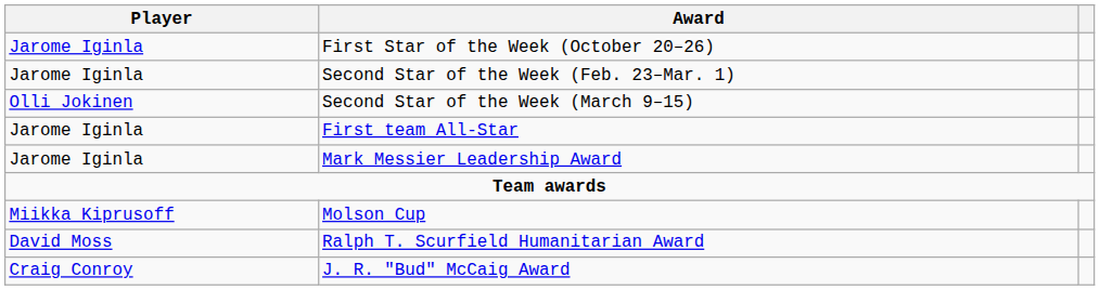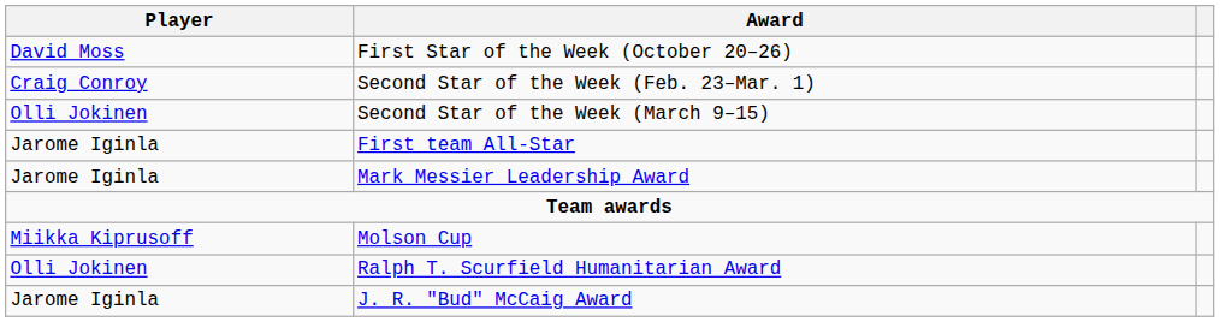First Star of the Week (October 20–26) | Player: Jarome Iginla -> David Moss
Second Star of the Week (Feb. 23–Mar. 1) | Player: Jarome Iginla -> Craig Conroy
Ralph T. Scurfield Humanitarian Award | Player: David Moss -> Olli Jokinen
J. R. "Bud" McCaig Award | Player: Craig Conroy -> Jarome Iginla
